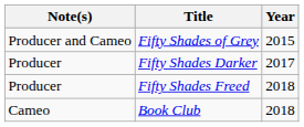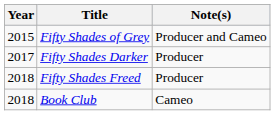columns swapped: Year <-> Note(s)
